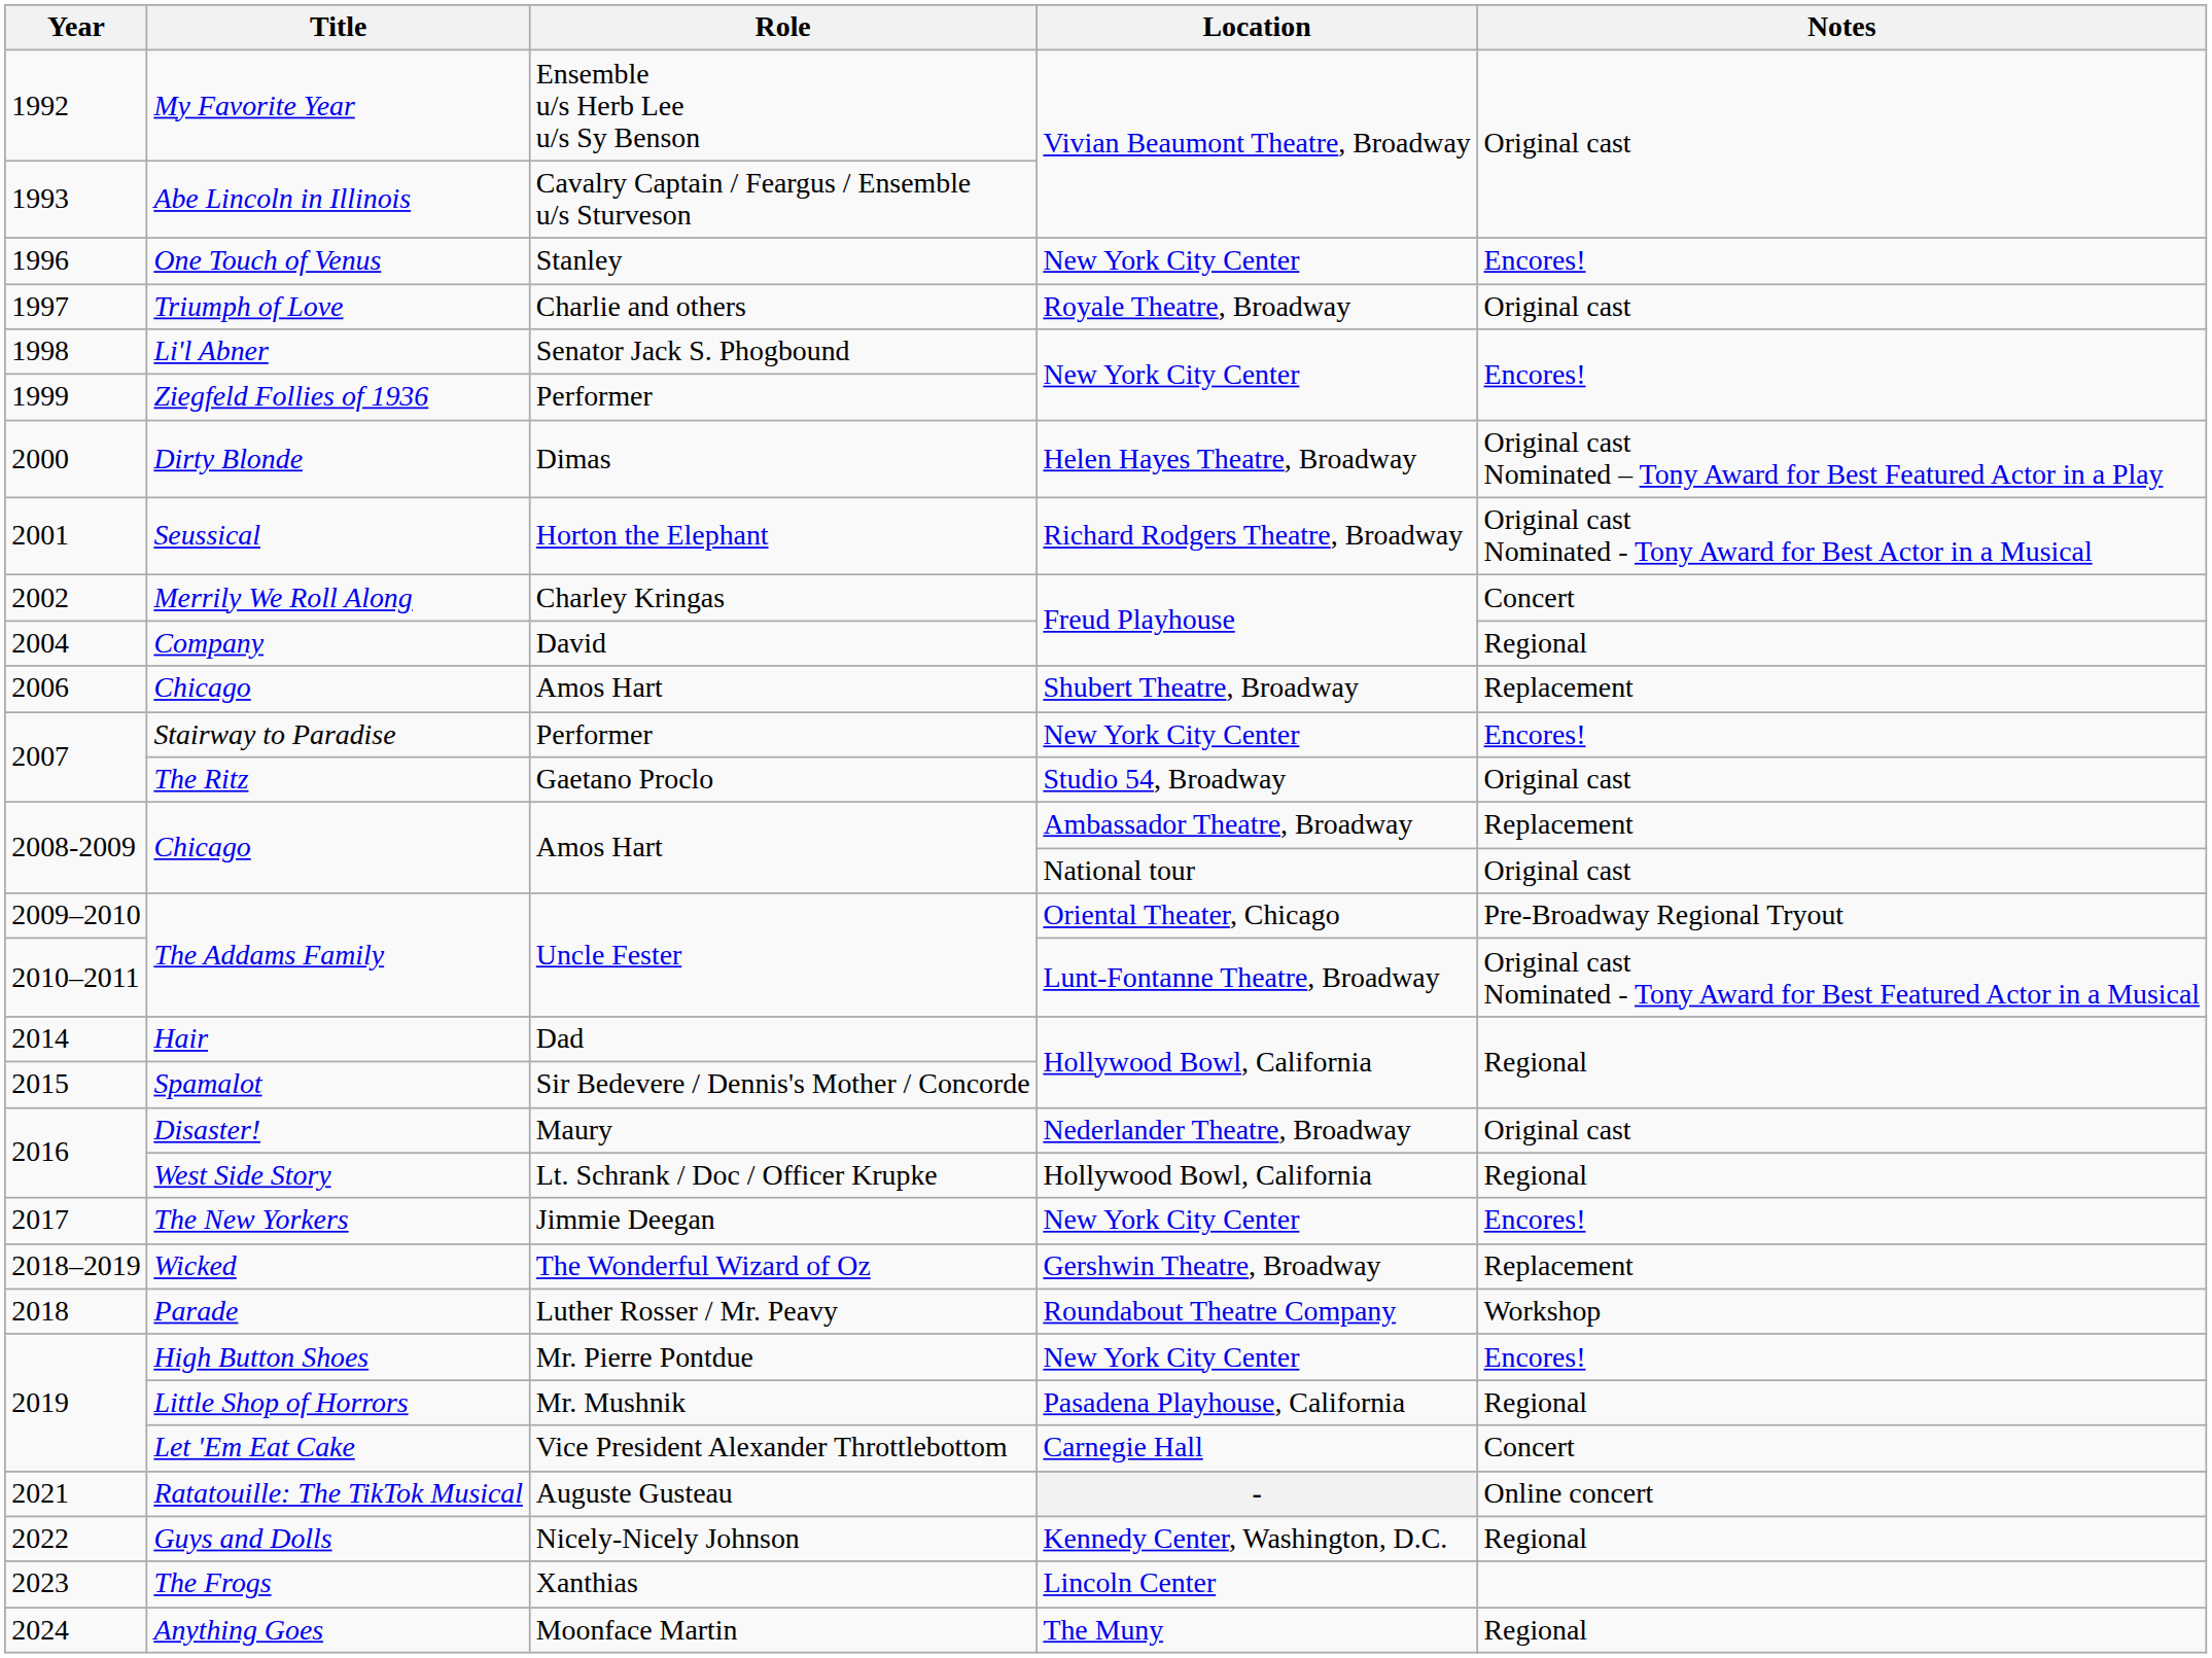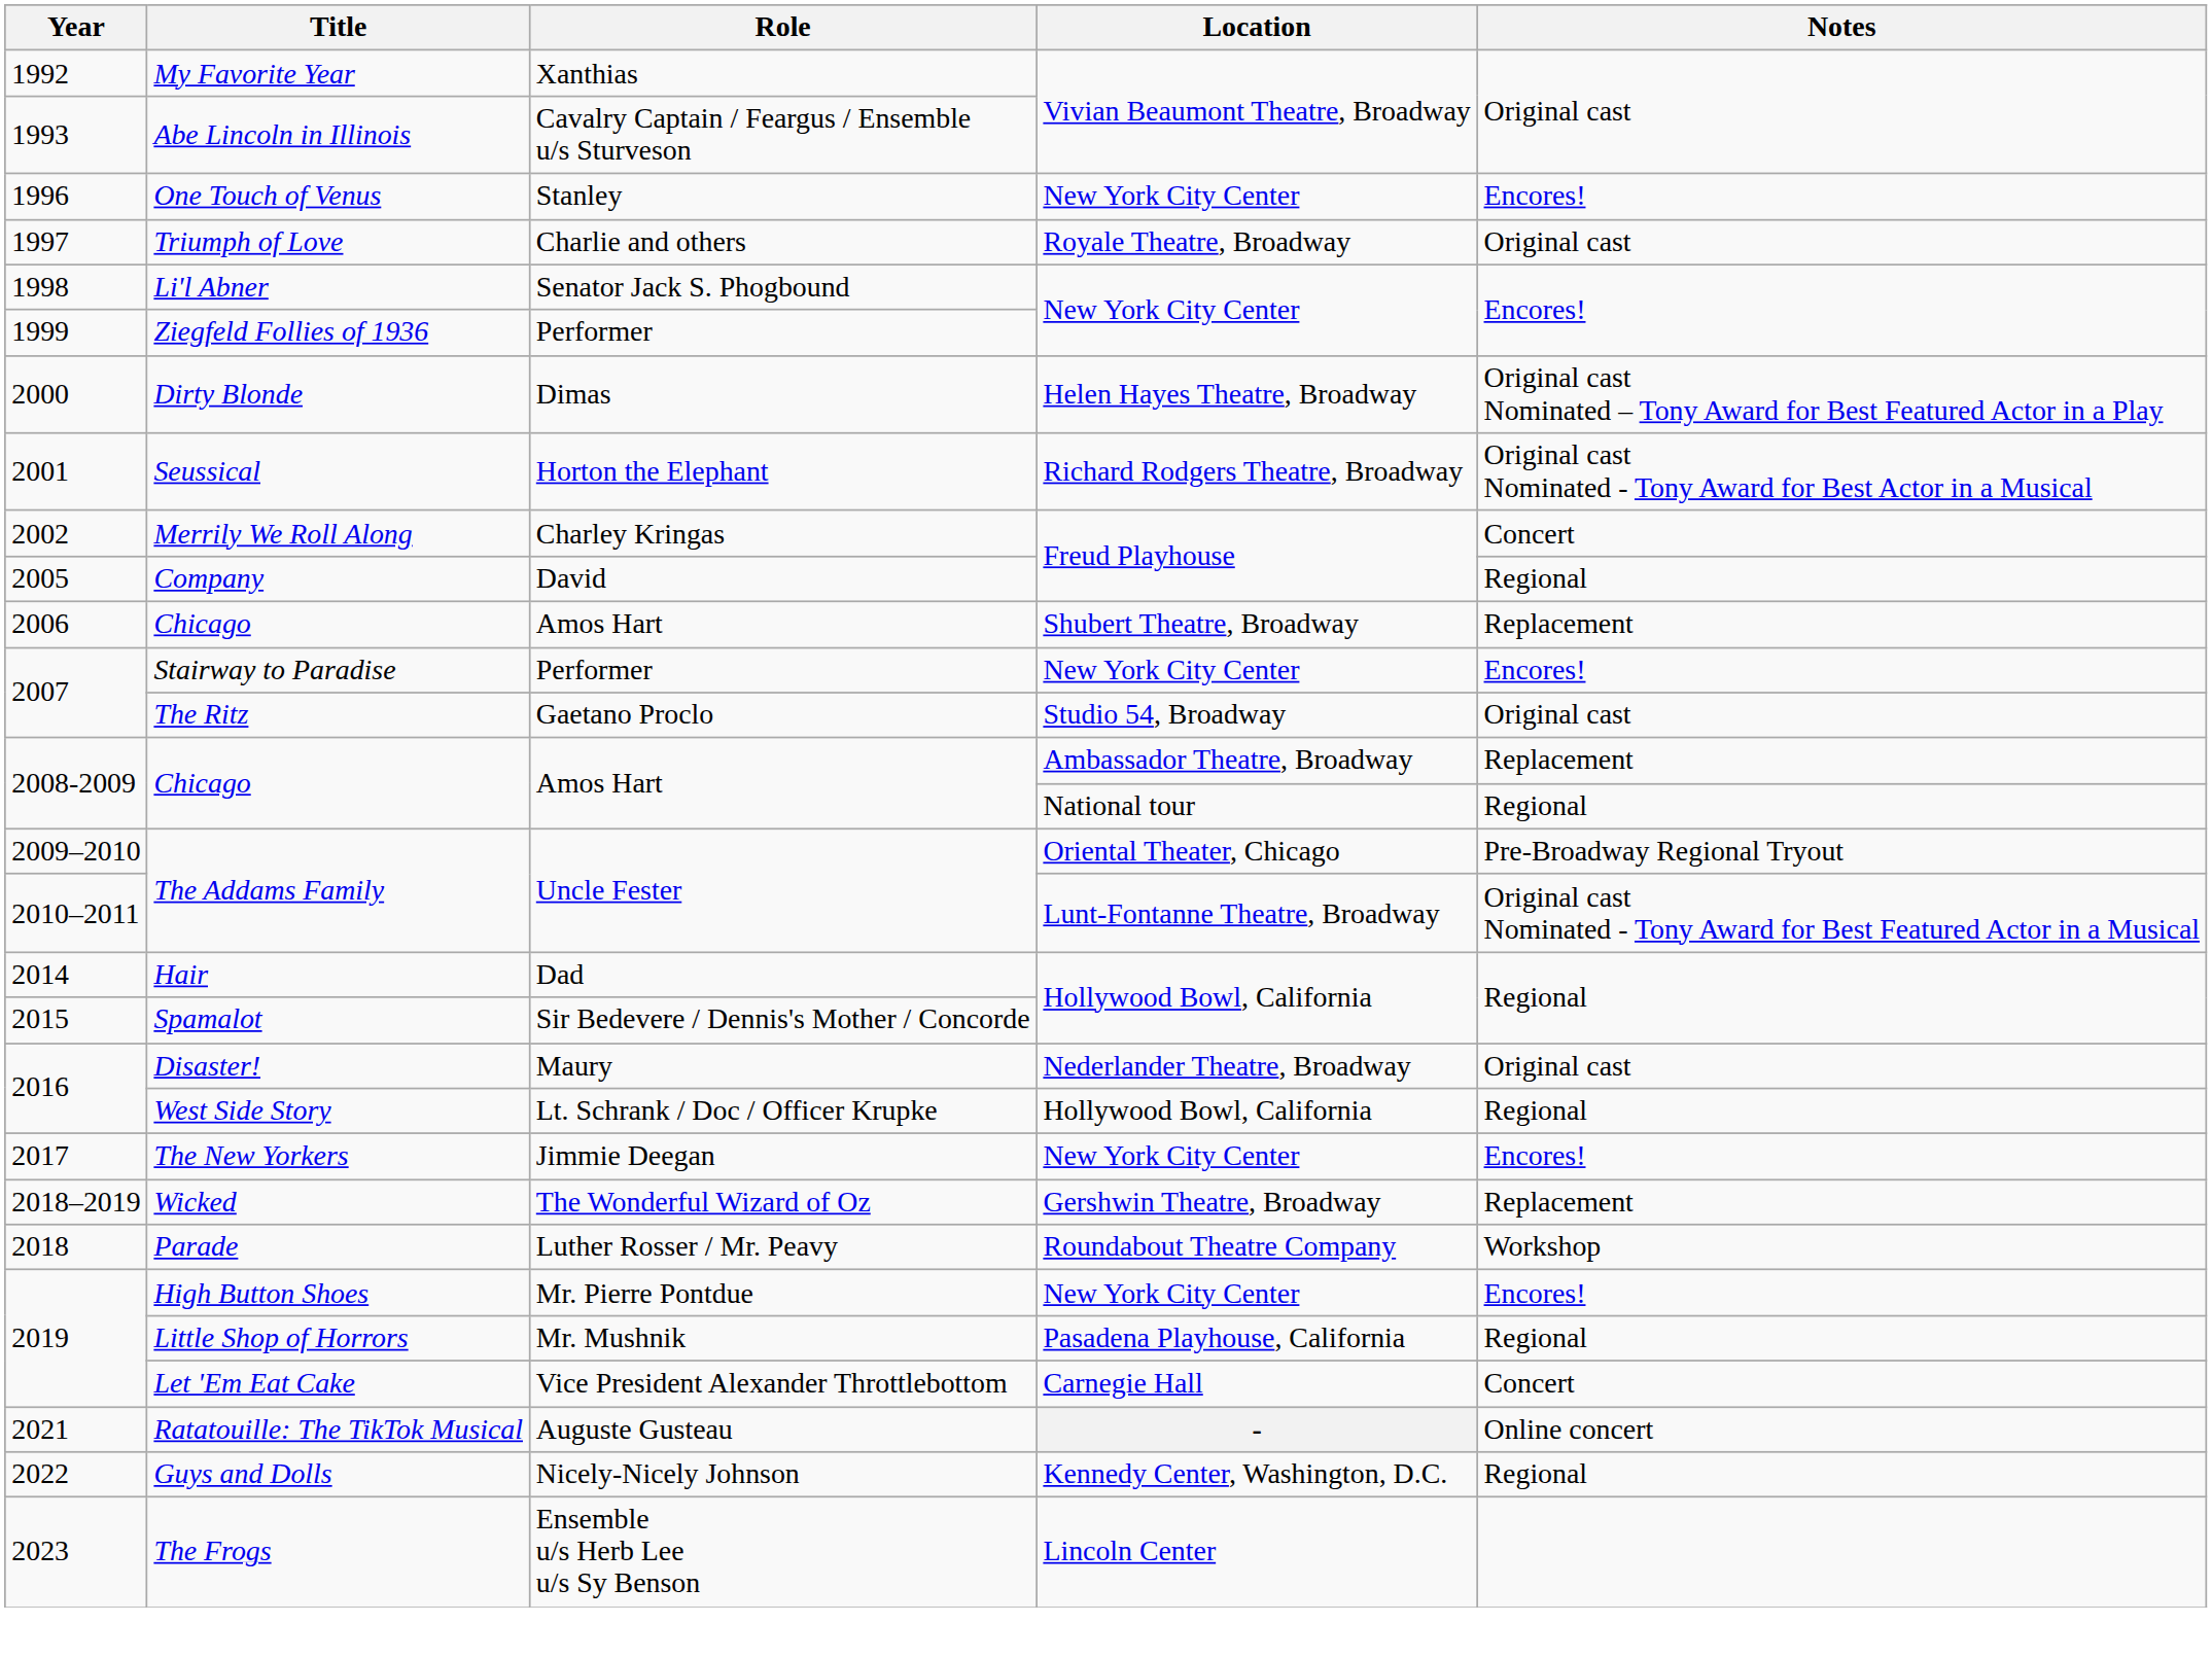My Favorite Year | Role: Ensemble u/s Herb Lee u/s Sy Benson -> Xanthias
Company | Year: 2004 -> 2005
Chicago / National tour | Notes: Original cast -> Regional
The Frogs | Role: Xanthias -> Ensemble u/s Herb Lee u/s Sy Benson
- row: 2024 | Anything Goes | Moonface Martin | The Muny | Regional
